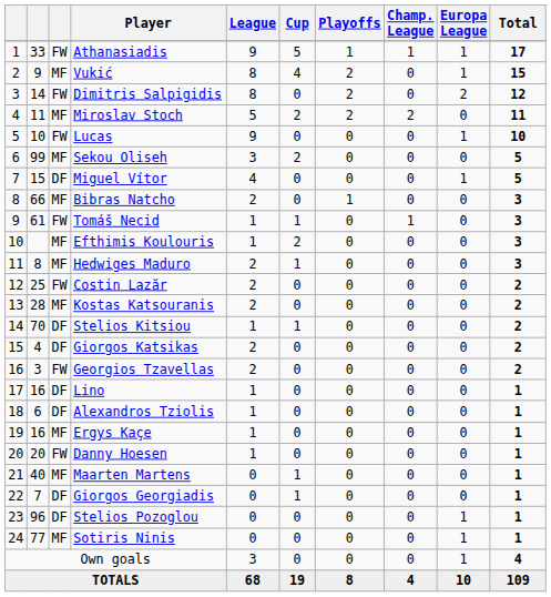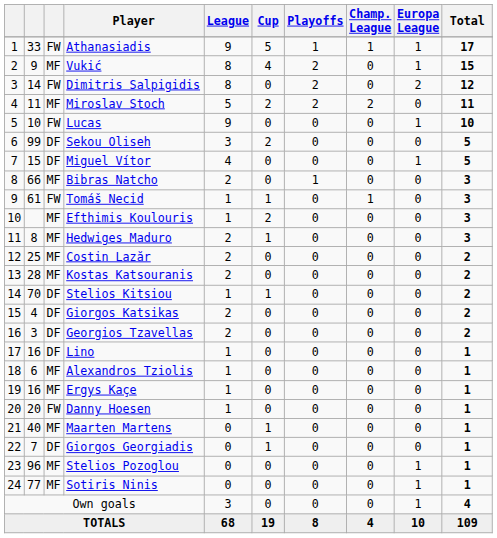Sekou Oliseh | column 3: MF -> DF
Costin Lazăr | column 3: FW -> MF
Georgios Tzavellas | column 3: FW -> DF
Alexandros Tziolis | column 3: DF -> MF
Stelios Pozoglou | column 3: DF -> MF
